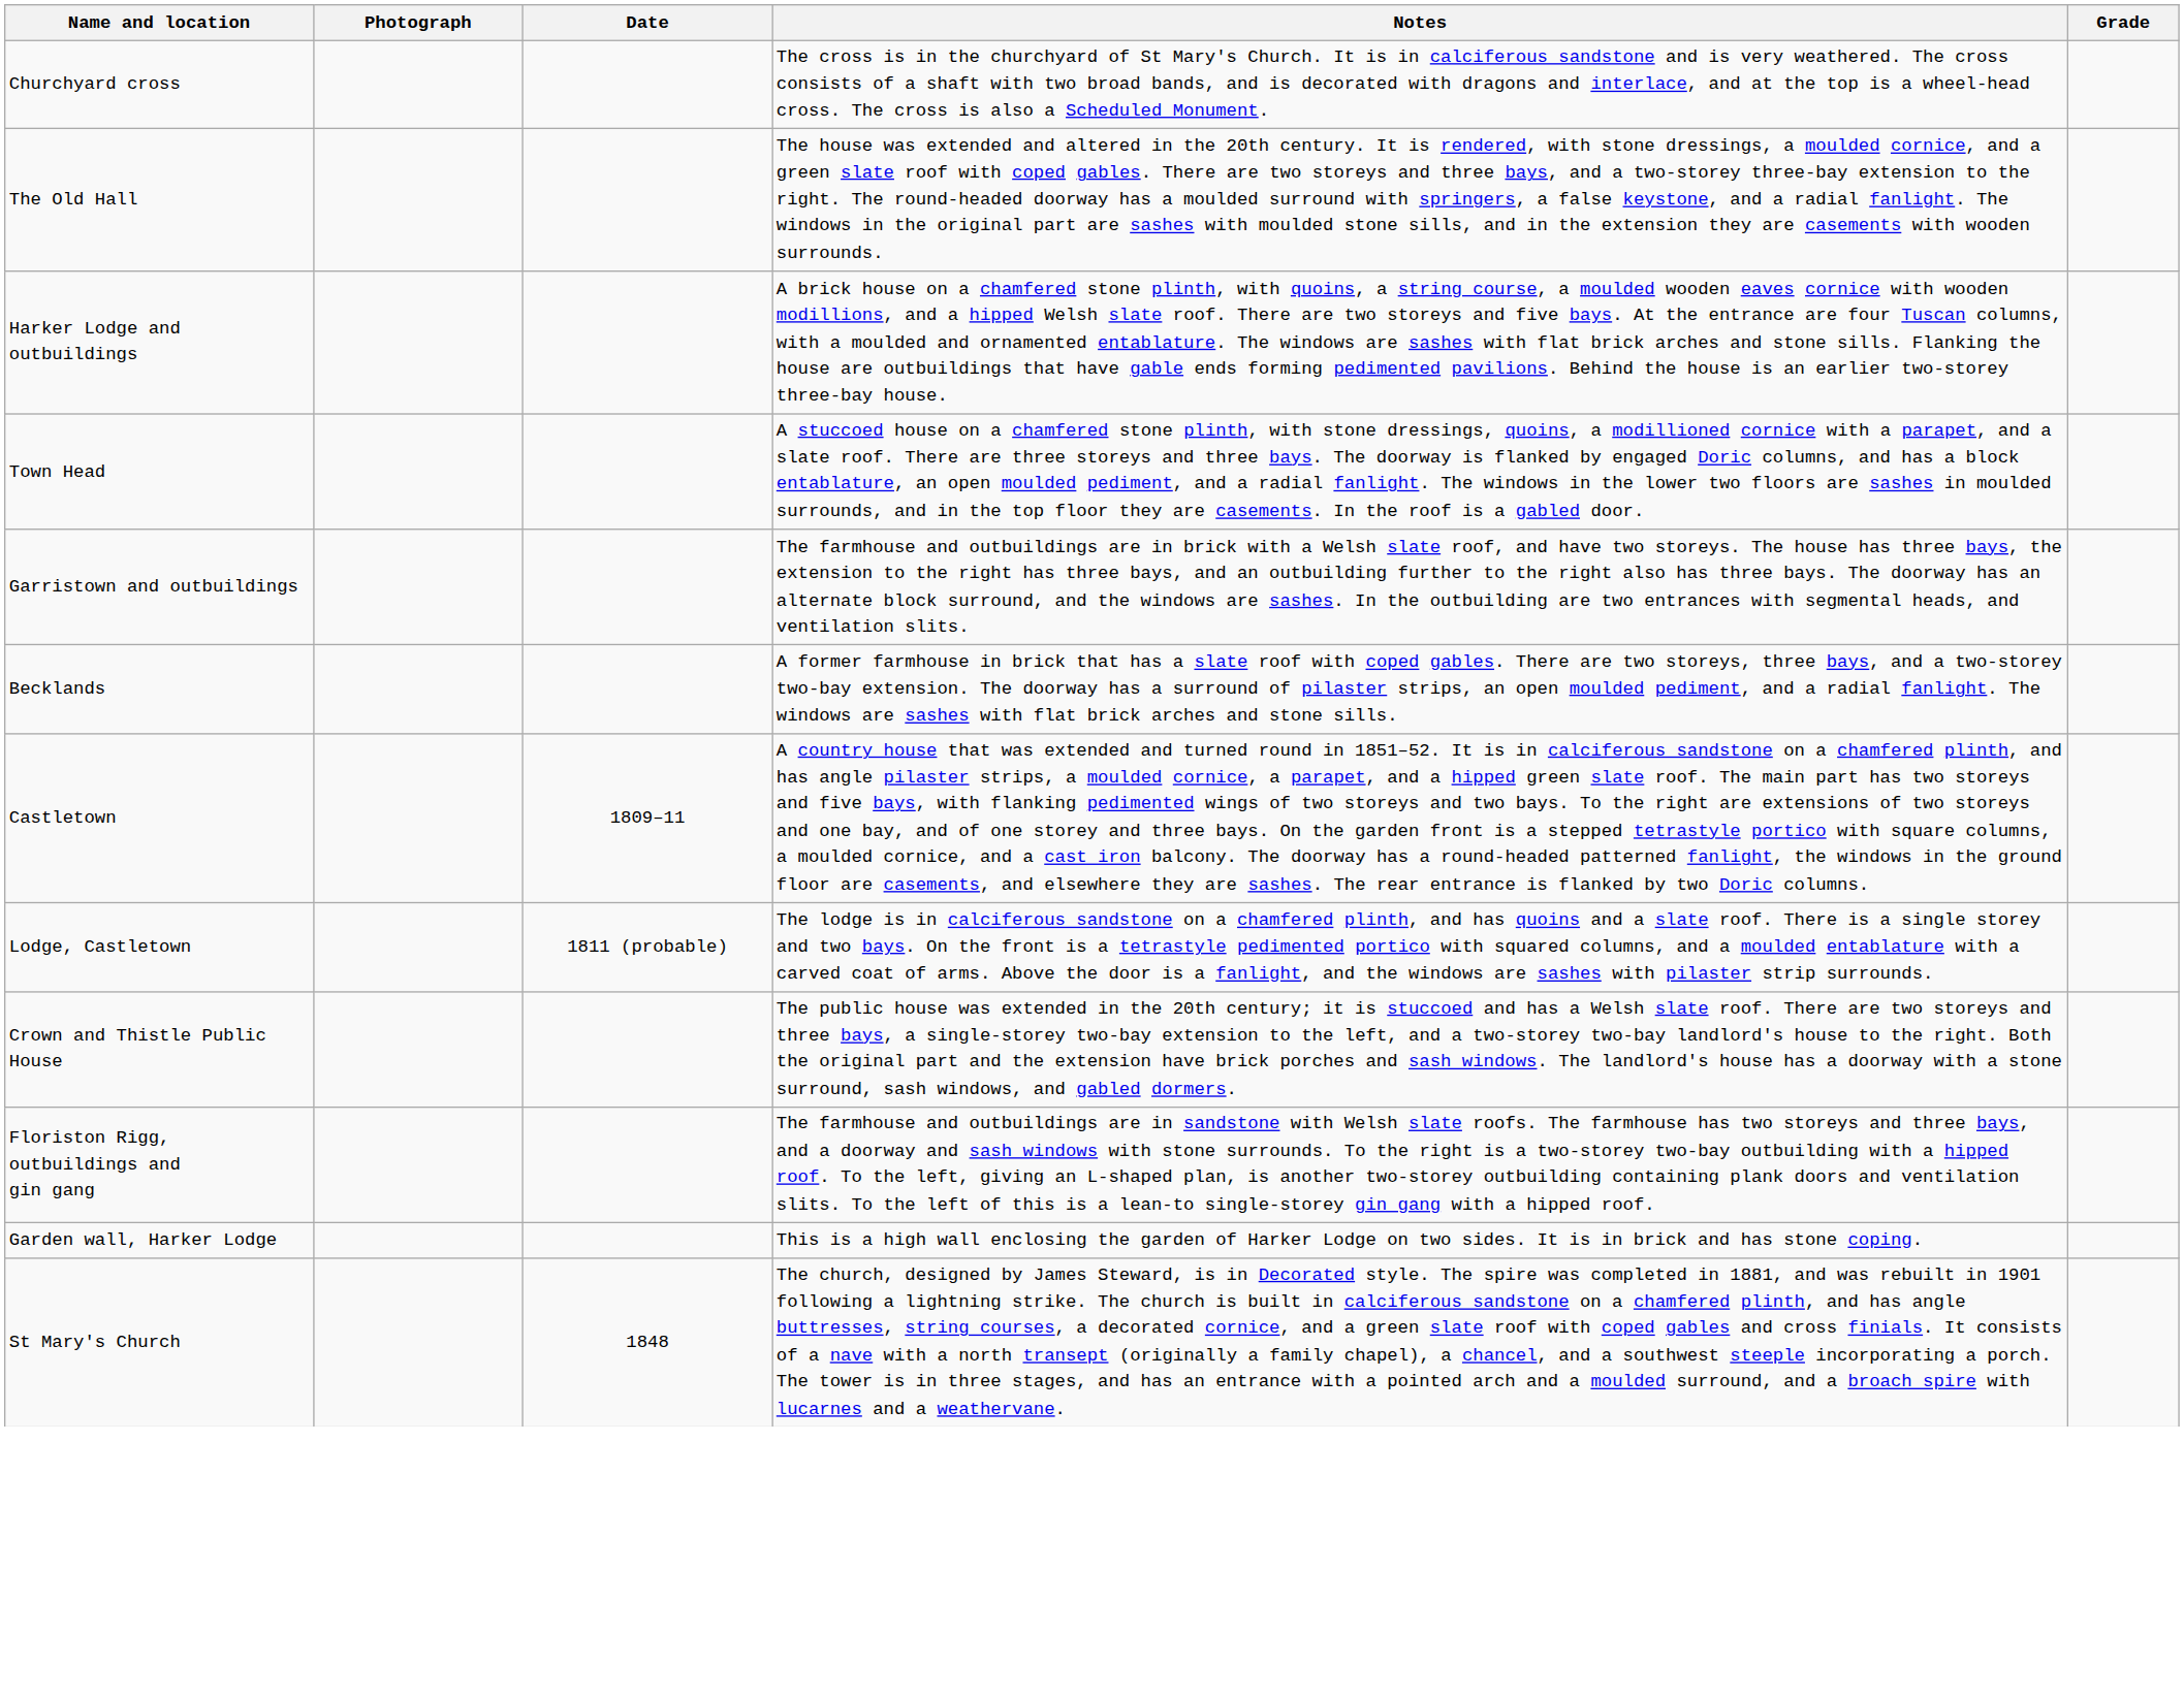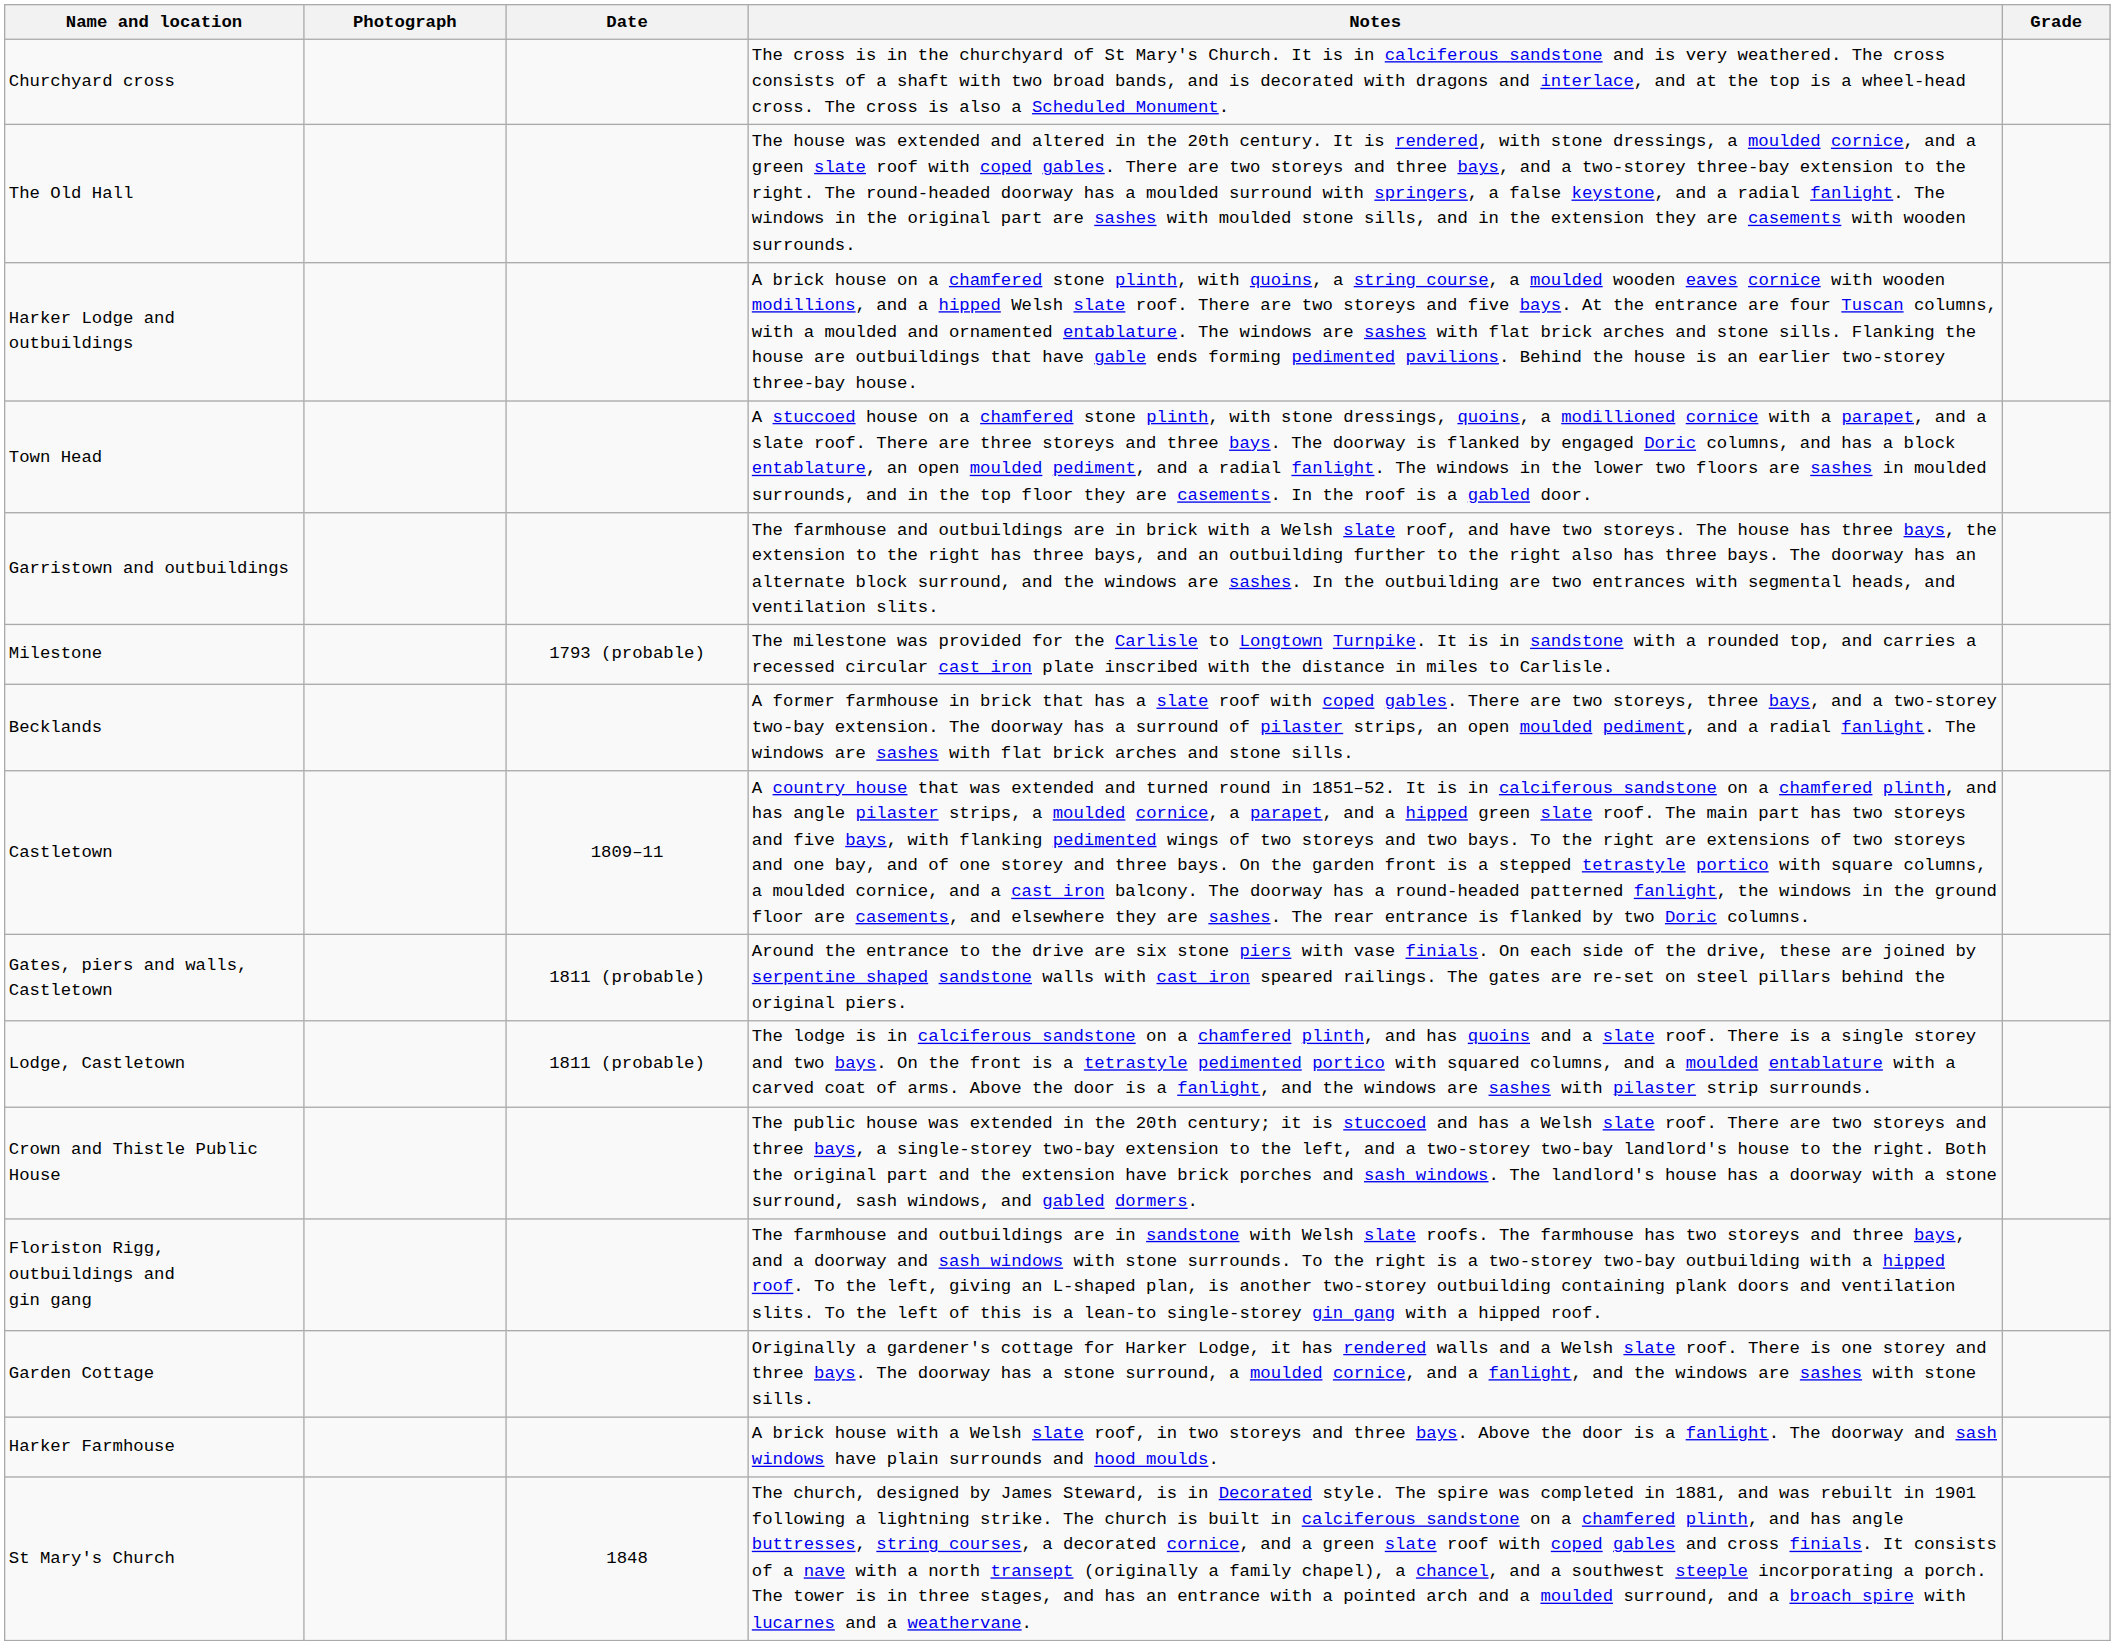+ row: Milestone | 1793 (probable) | The milestone was provided for the Carlisle to Longtown Turnpike. It is in sandstone with a rounded top, and carries a recessed circular cast iron plate inscribed with the distance in miles to Carlisle.
+ row: Gates, piers and walls, Castletown | 1811 (probable) | Around the entrance to the drive are six stone piers with vase finials. On each side of the drive, these are joined by serpentine shaped sandstone walls with cast iron speared railings. The gates are re-set on steel pillars behind the original piers.
+ row: Garden Cottage | Originally a gardener's cottage for Harker Lodge, it has rendered walls and a Welsh slate roof. There is one storey and three bays. The doorway has a stone surround, a moulded cornice, and a fanlight, and the windows are sashes with stone sills.
- row: Garden wall, Harker Lodge | This is a high wall enclosing the garden of Harker Lodge on two sides. It is in brick and has stone coping.
+ row: Harker Farmhouse | A brick house with a Welsh slate roof, in two storeys and three bays. Above the door is a fanlight. The doorway and sash windows have plain surrounds and hood moulds.
